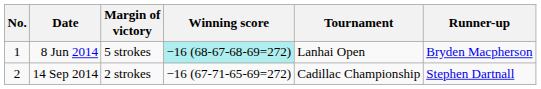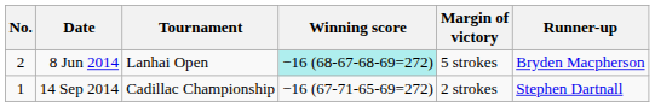columns swapped: Tournament <-> Margin of victory
8 Jun 2014 | No.: 1 -> 2
14 Sep 2014 | No.: 2 -> 1
